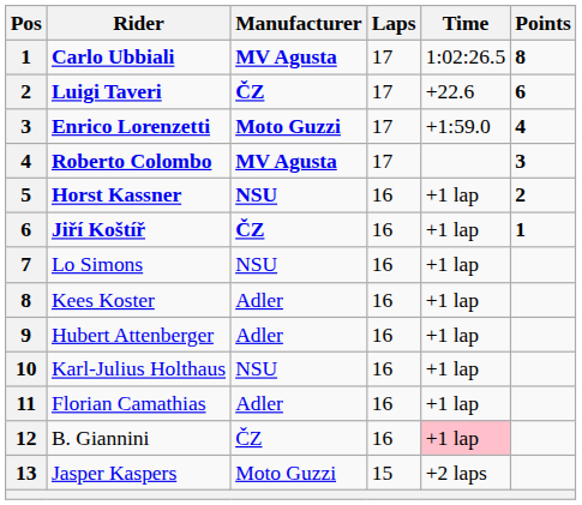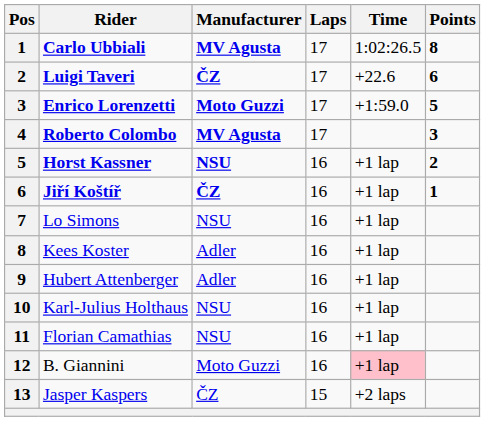Enrico Lorenzetti | Points: 4 -> 5
Florian Camathias | Manufacturer: Adler -> NSU
B. Giannini | Manufacturer: ČZ -> Moto Guzzi
Jasper Kaspers | Manufacturer: Moto Guzzi -> ČZ
